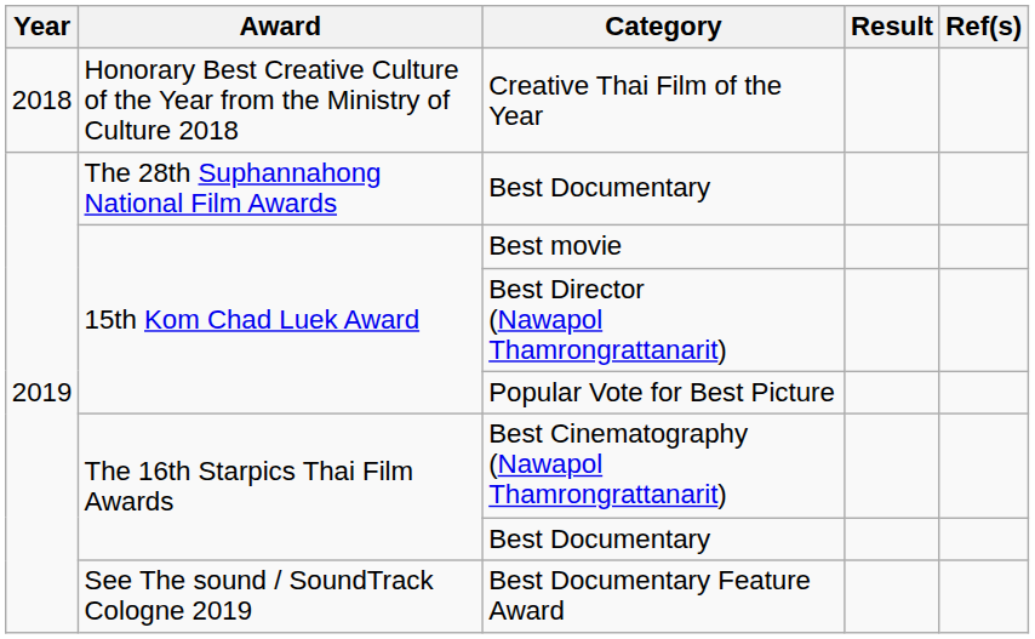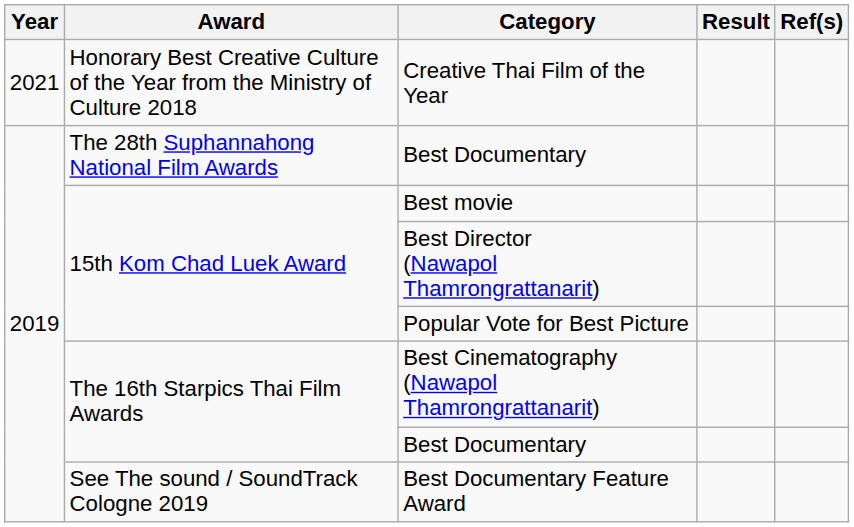Creative Thai Film of the Year | Year: 2018 -> 2021
